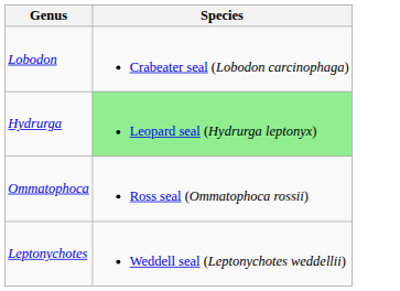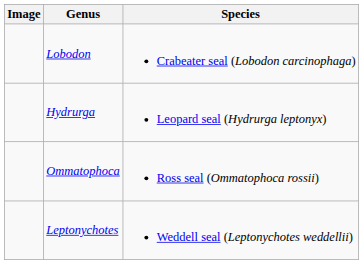+ column: Image
Hydrurga | Species: lightgreen background -> no background
